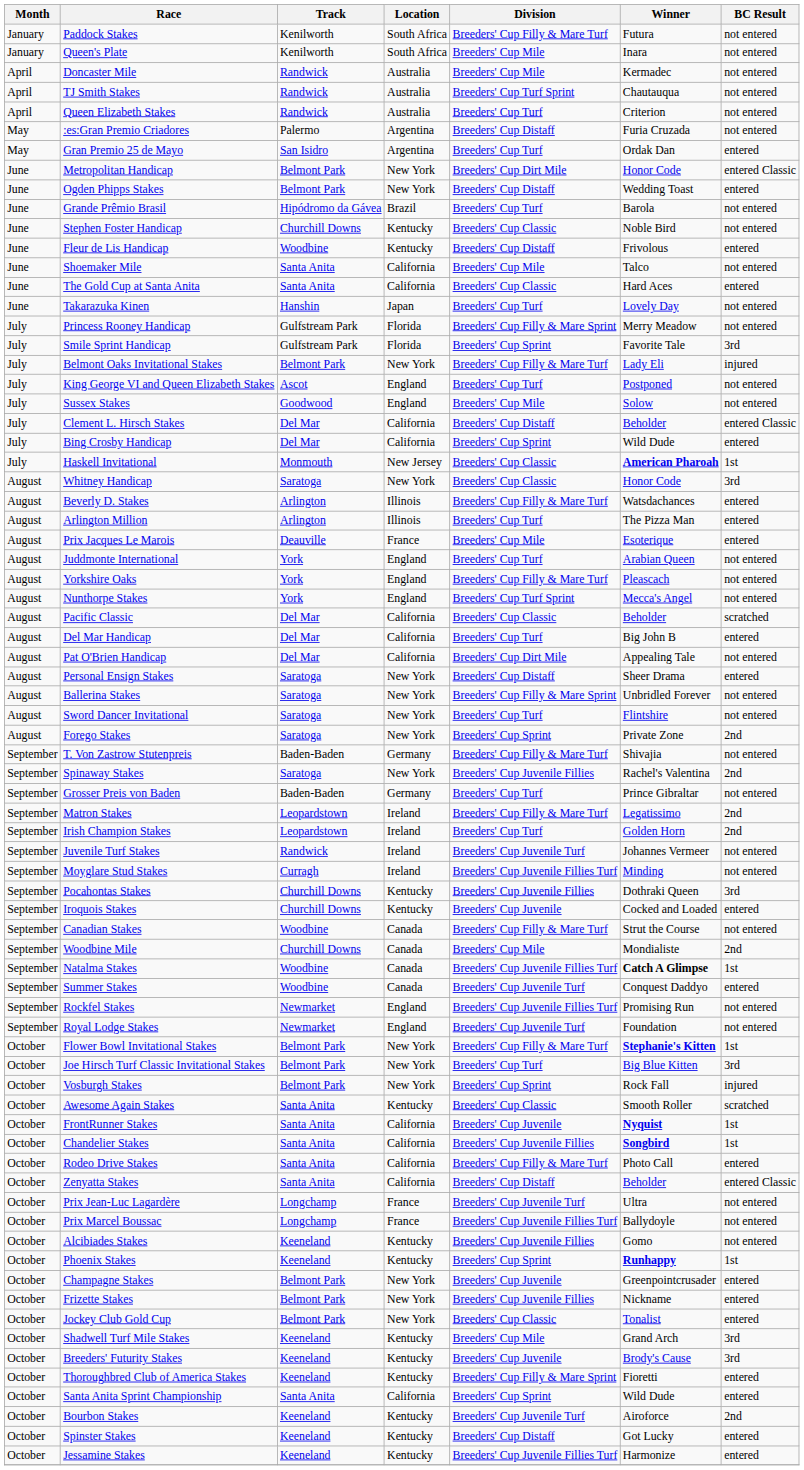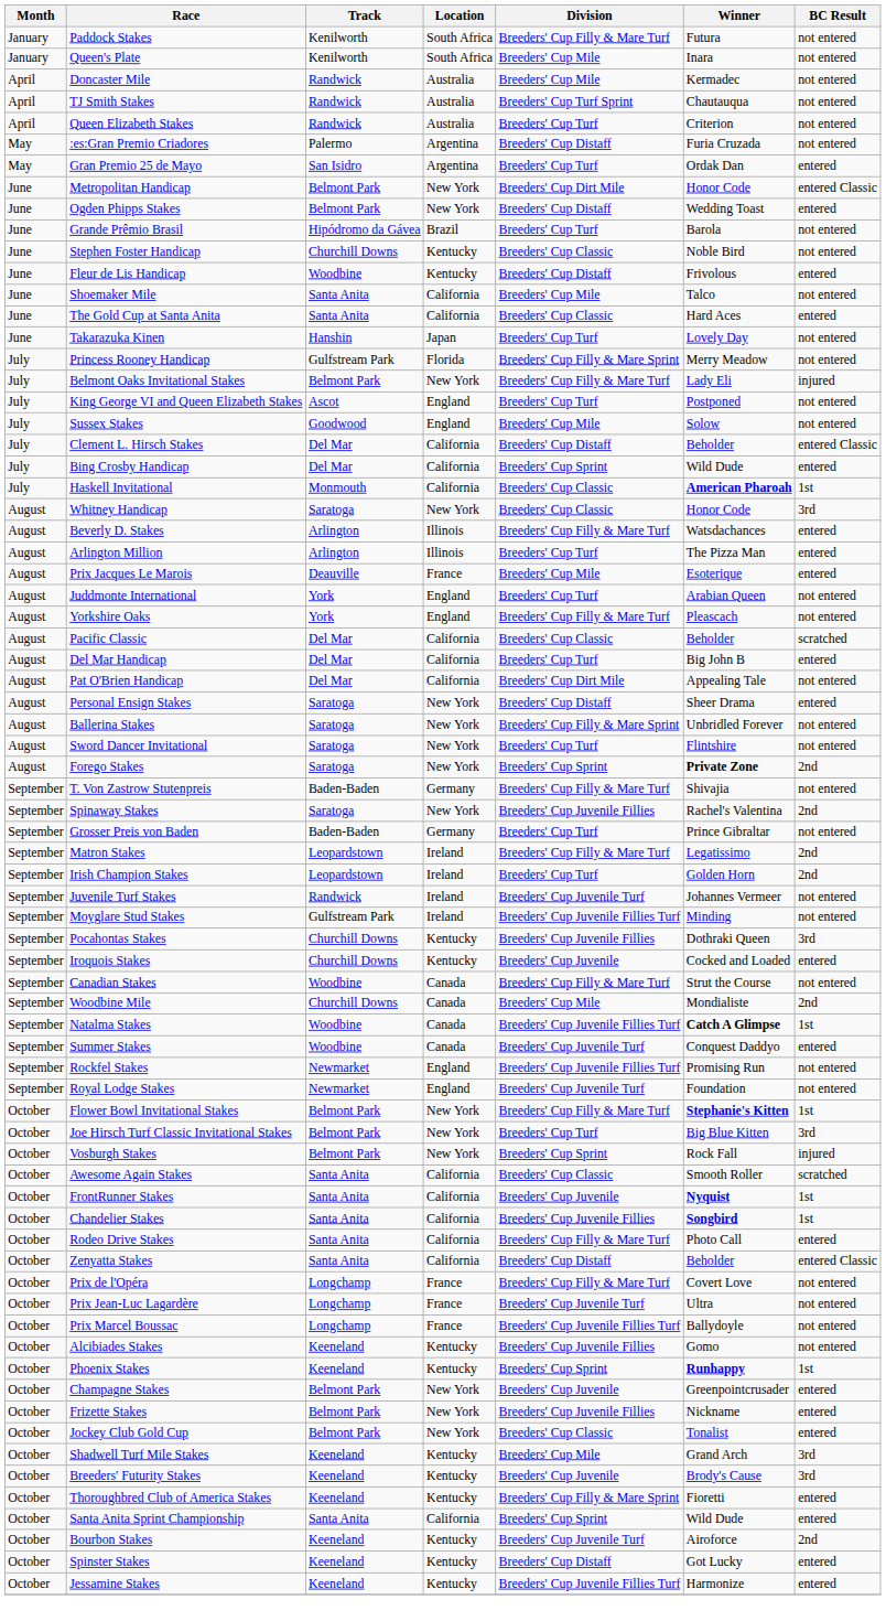- row: July | Smile Sprint Handicap | Gulfstream Park | Florida | Breeders' Cup Sprint | Favorite Tale | 3rd
Haskell Invitational | Location: New Jersey -> California
- row: August | Nunthorpe Stakes | York | England | Breeders' Cup Turf Sprint | Mecca's Angel | not entered
Forego Stakes | Winner: normal -> bold
Moyglare Stud Stakes | Track: Curragh -> Gulfstream Park
Awesome Again Stakes | Location: Kentucky -> California
+ row: October | Prix de l'Opéra | Longchamp | France | Breeders' Cup Filly & Mare Turf | Covert Love | not entered
